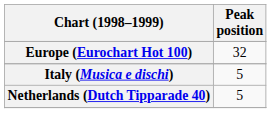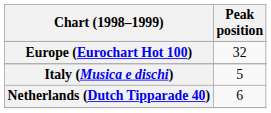Netherlands (Dutch Tipparade 40) | Peak position: 5 -> 6
